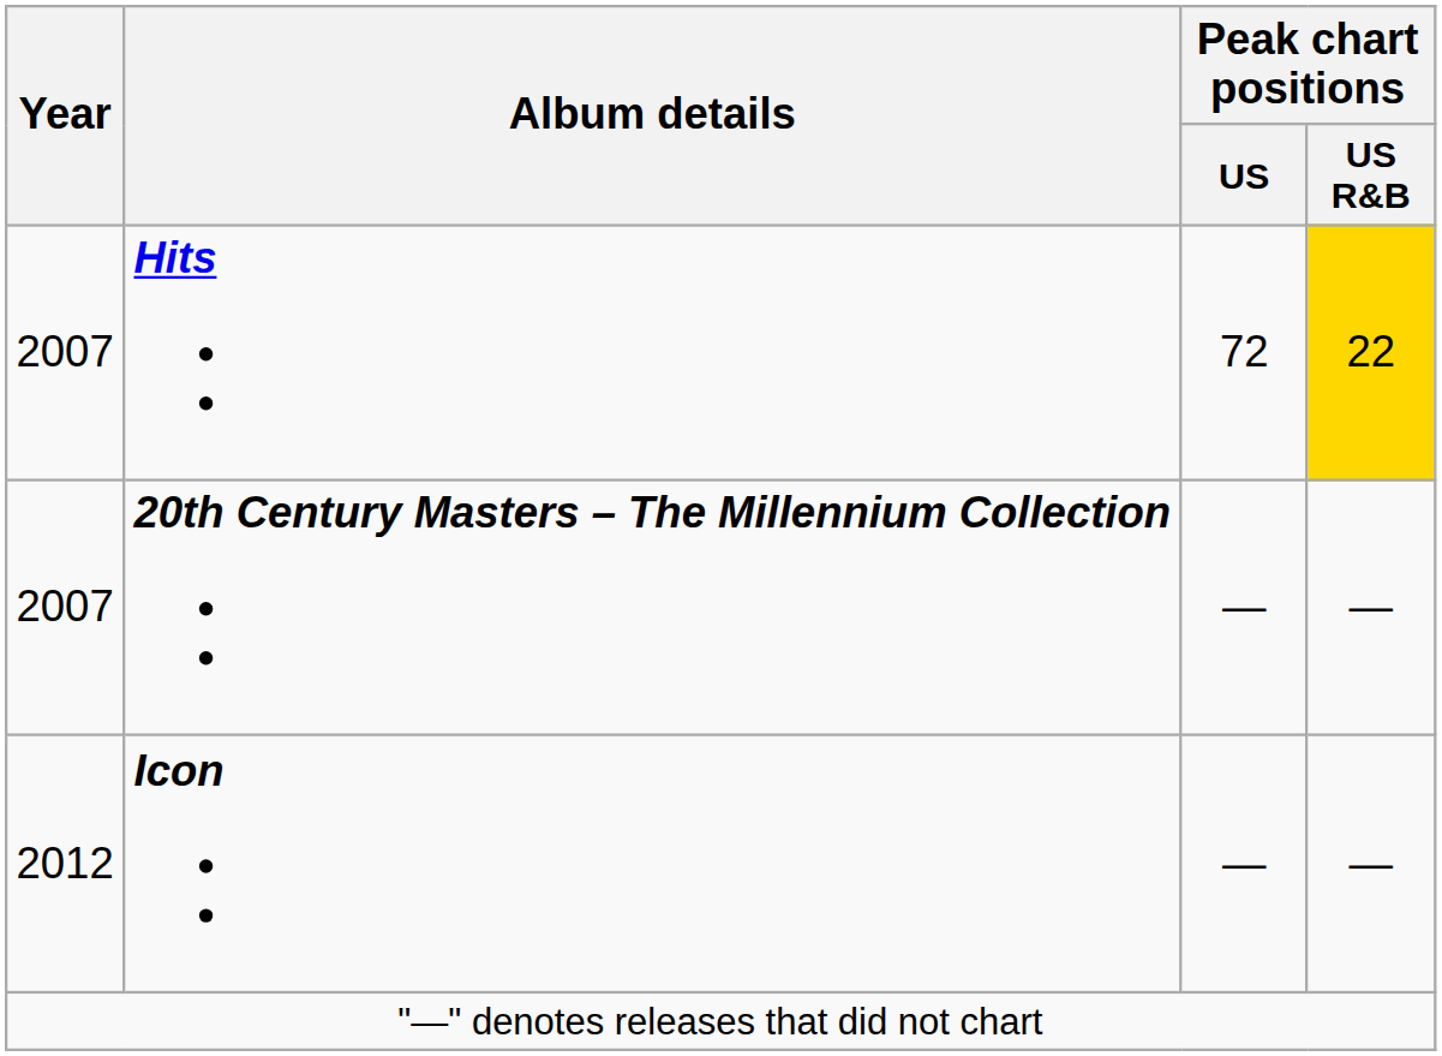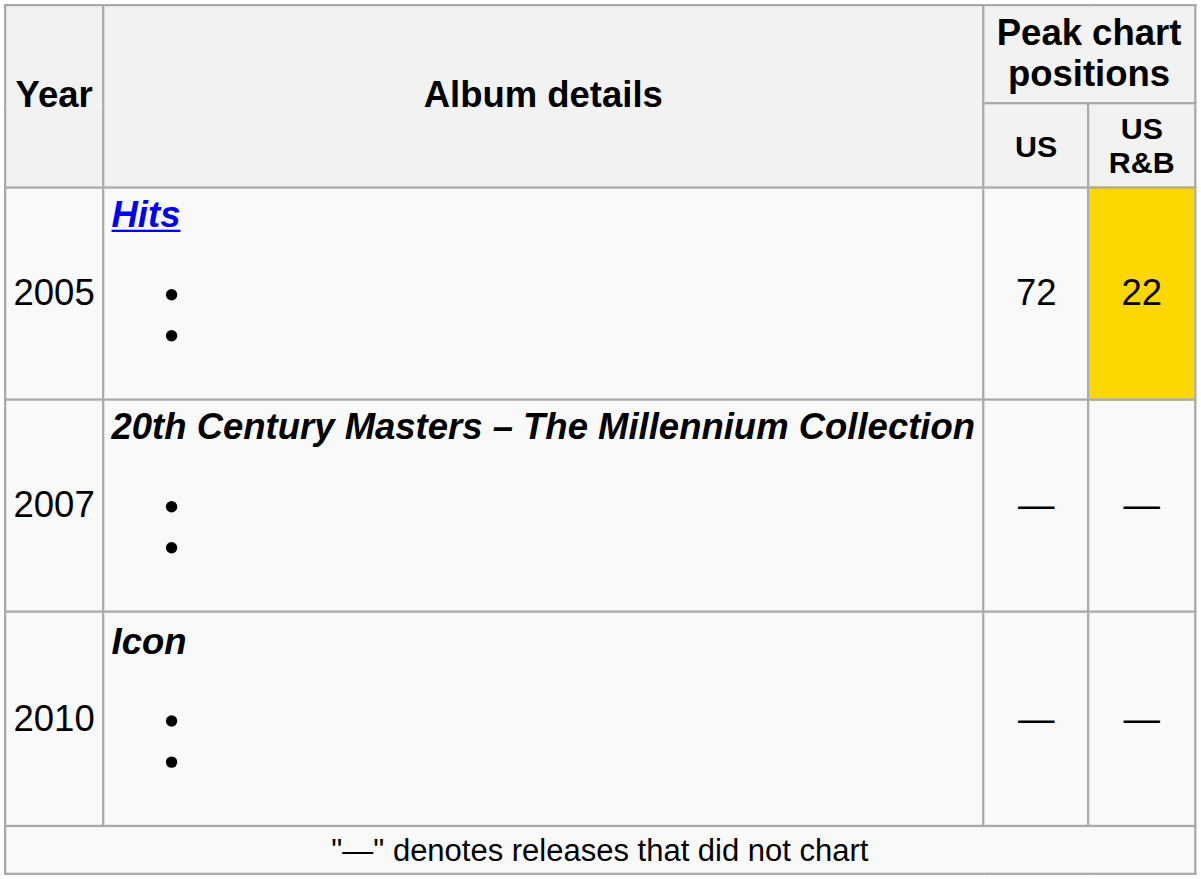Hits | Year: 2007 -> 2005
Icon | Year: 2012 -> 2010
